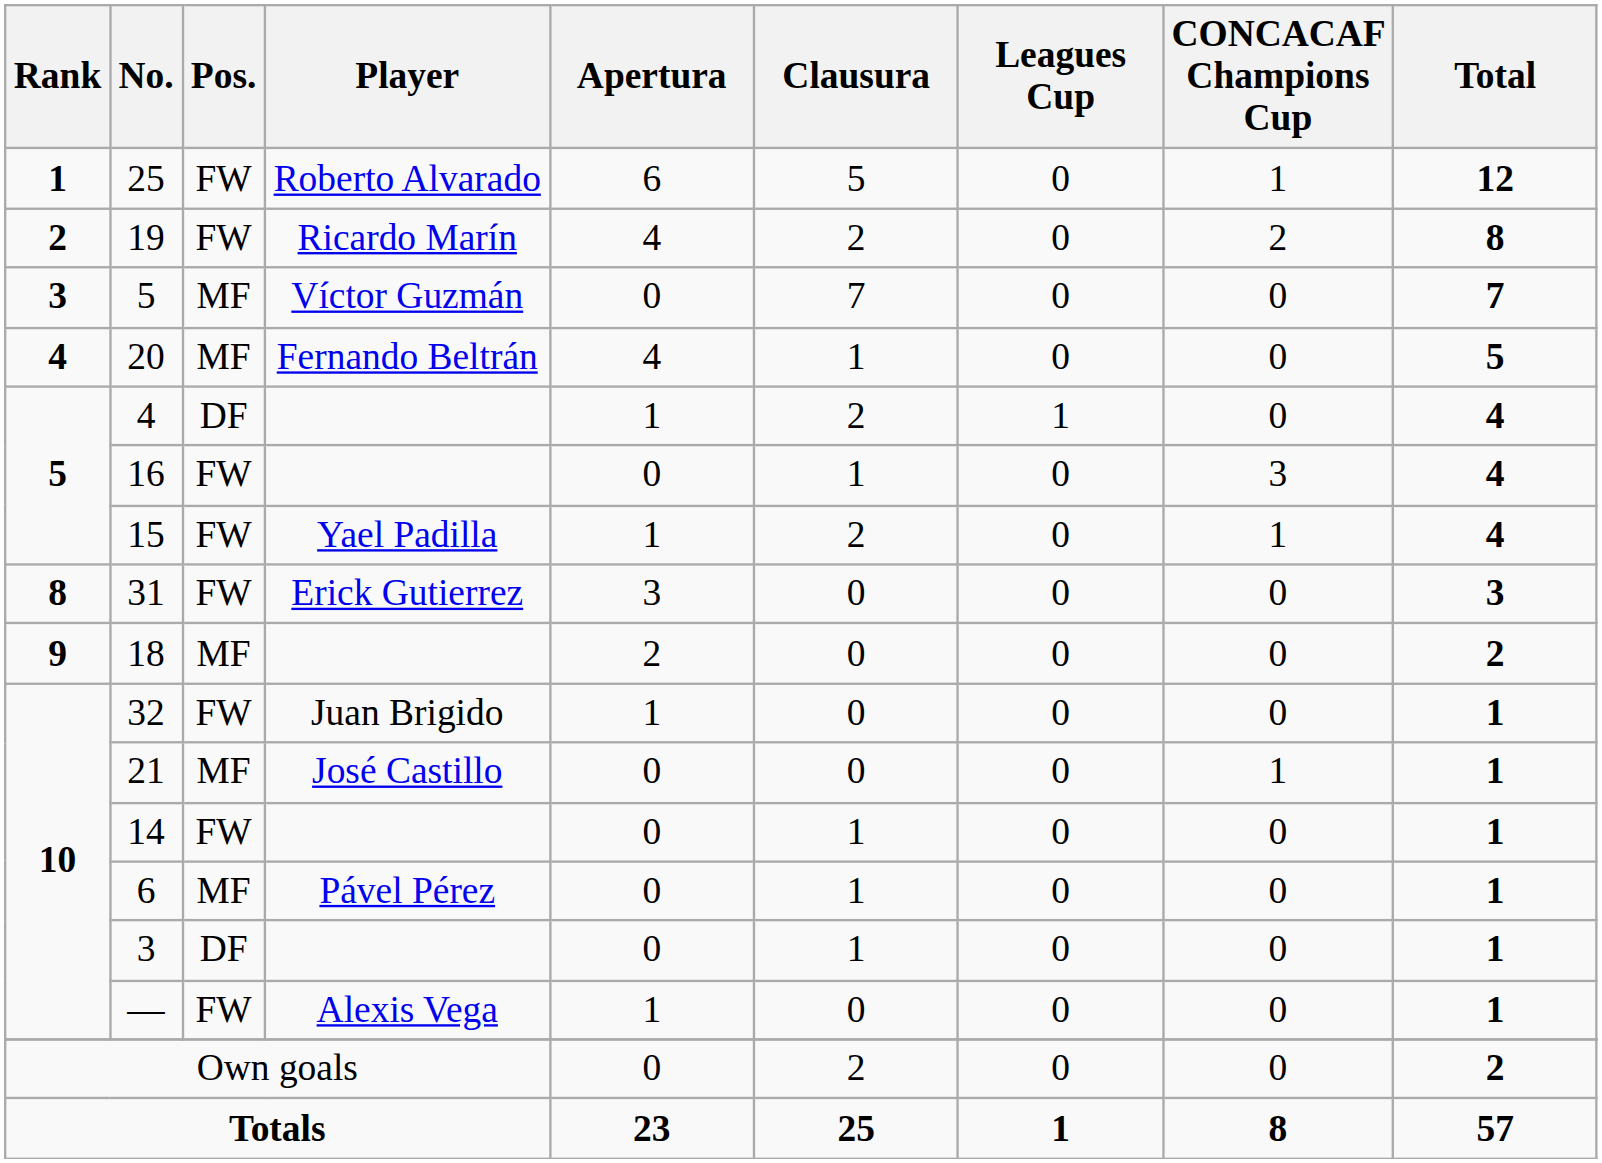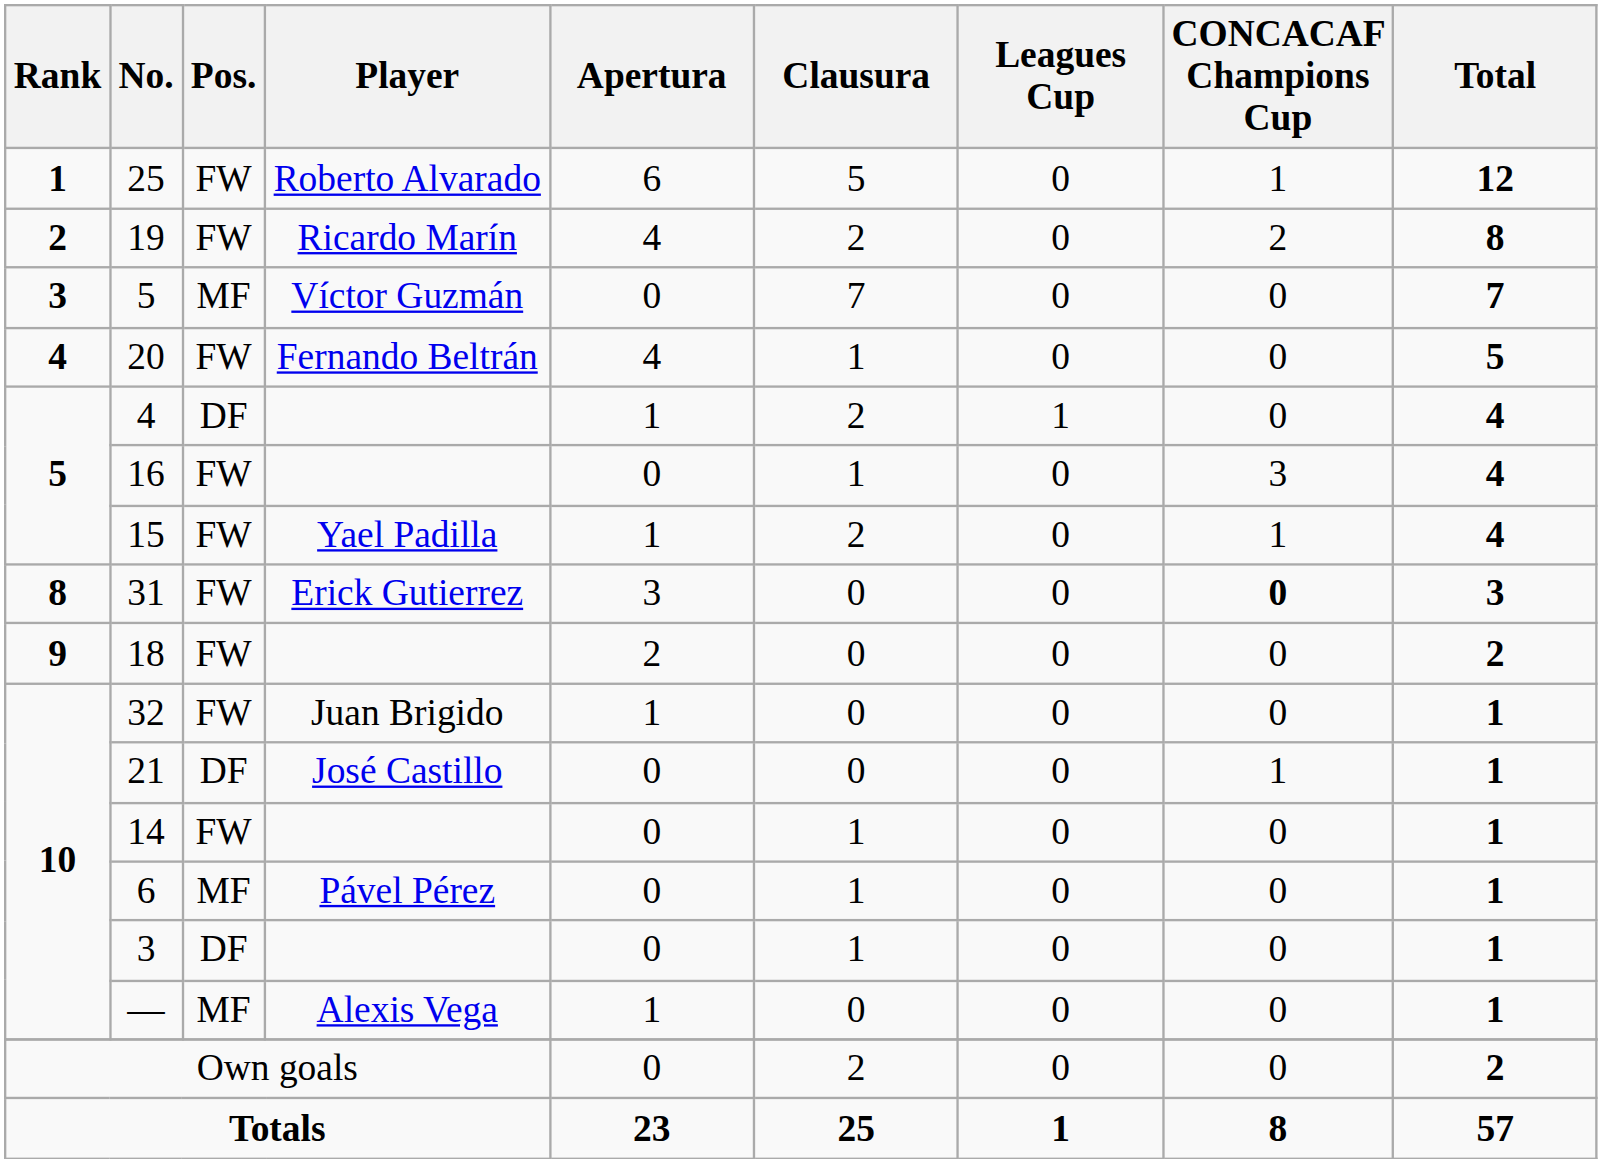20 | Pos.: MF -> FW
31 | CONCACAF Champions Cup: normal -> bold
18 | Pos.: MF -> FW
21 | Pos.: MF -> DF
— | Pos.: FW -> MF
